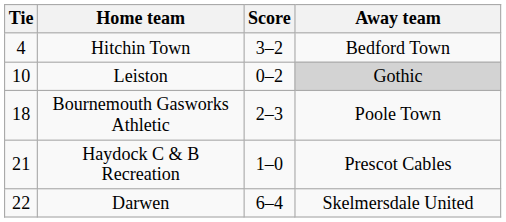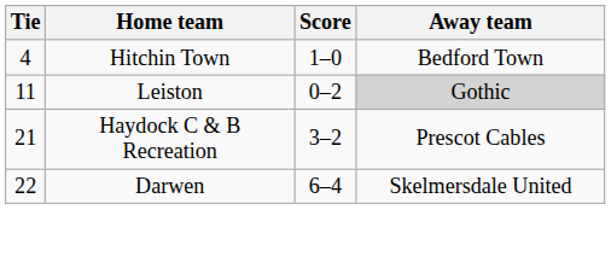Hitchin Town | Score: 3–2 -> 1–0
Leiston | Tie: 10 -> 11
- row: 18 | Bournemouth Gasworks Athletic | 2–3 | Poole Town
Haydock C & B Recreation | Score: 1–0 -> 3–2
